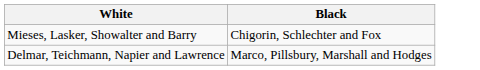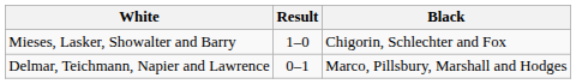+ column: Result | 1–0 | 0–1
